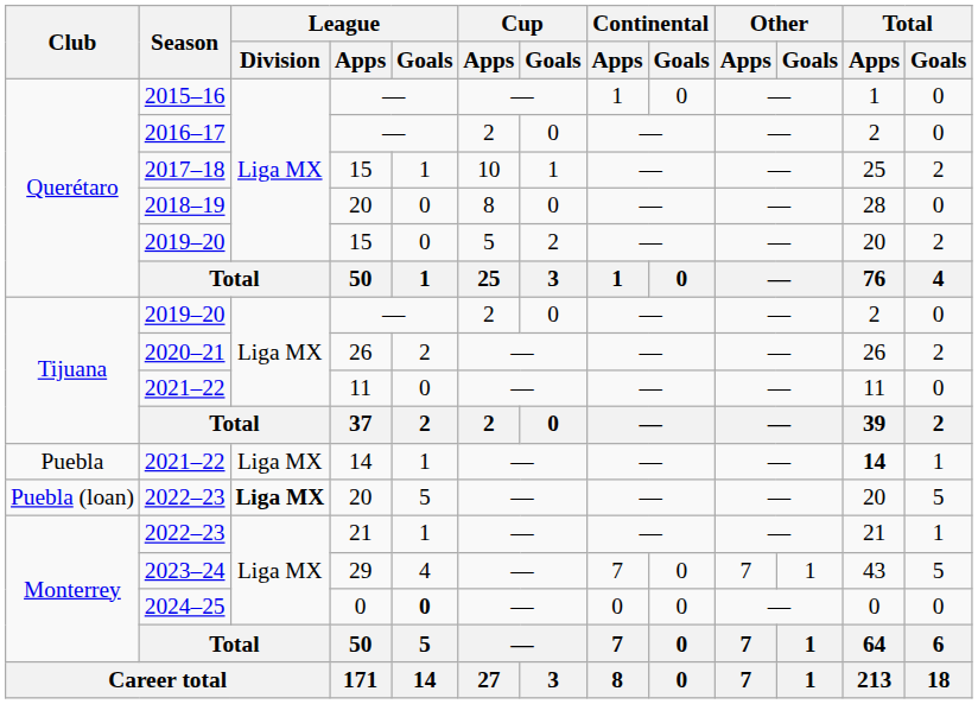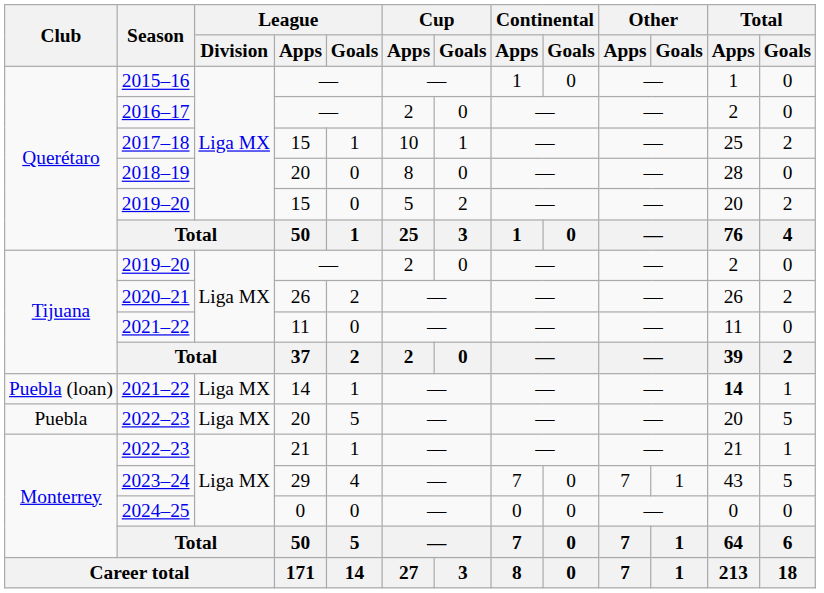2021–22 / 14 | Club: Puebla -> Puebla (loan)
2022–23 / 20 | Club: Puebla (loan) -> Puebla
2022–23 / 20 | League / Division: bold -> normal
2024–25 | League / Goals: bold -> normal
